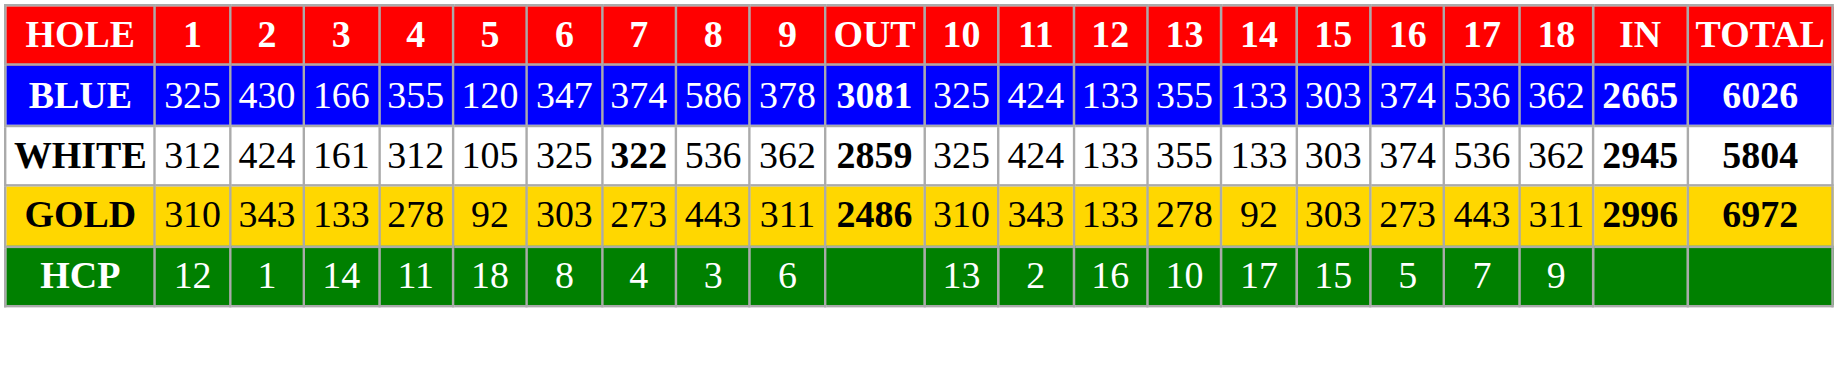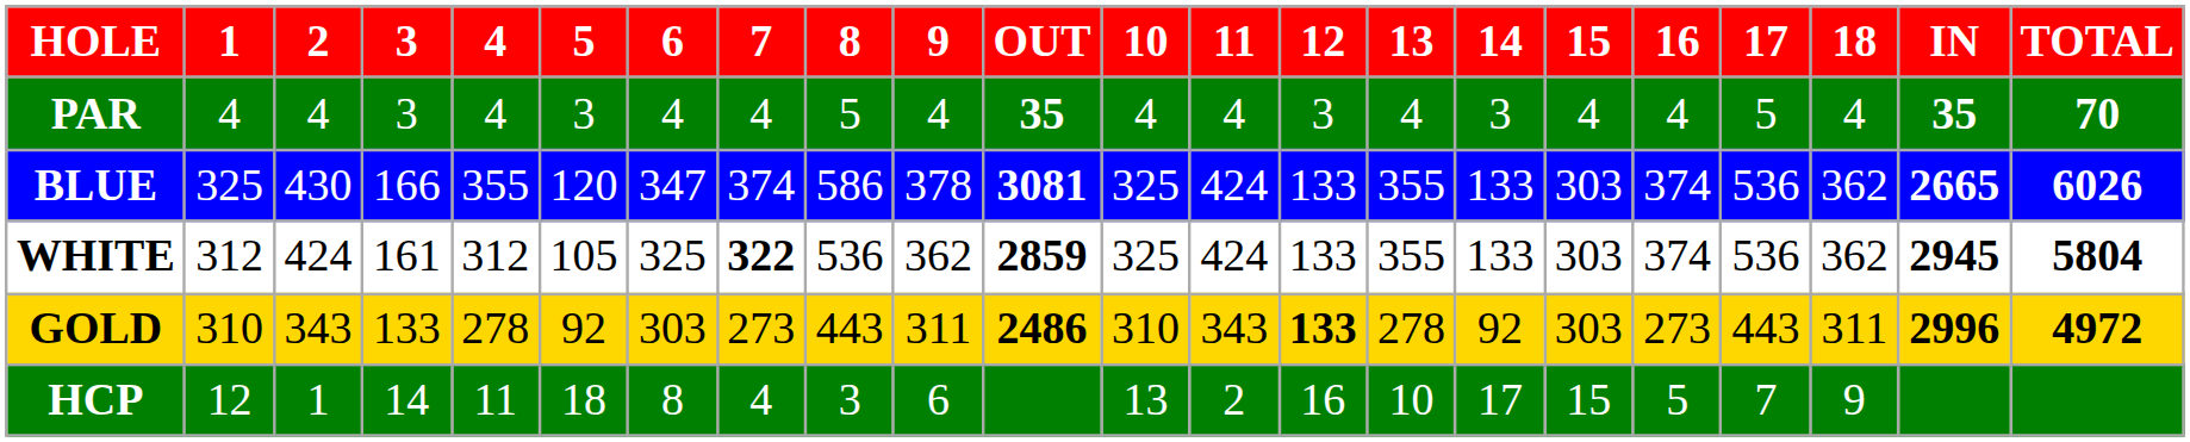+ row: PAR | 4 | 4 | 3 | 4 | 3 | 4 | 4 | 5 | 4 | 35 | 4 | 4 | 3 | 4 | 3 | 4 | 4 | 5 | 4 | 35 | 70
GOLD | 12: normal -> bold
GOLD | TOTAL: 6972 -> 4972
